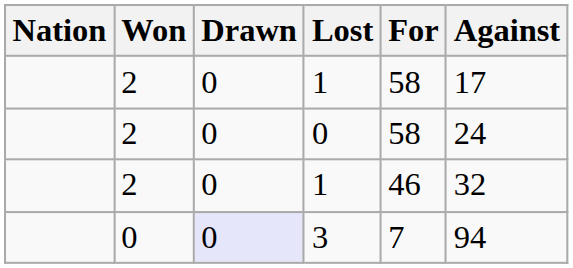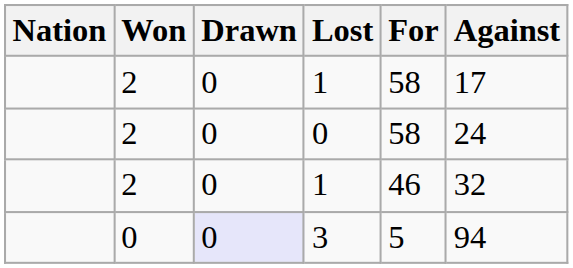3 | For: 7 -> 5
